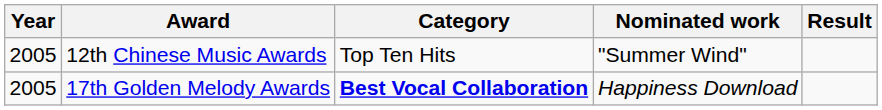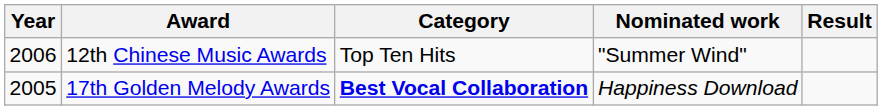12th Chinese Music Awards | Year: 2005 -> 2006
